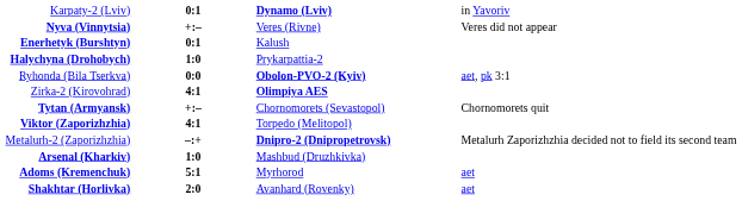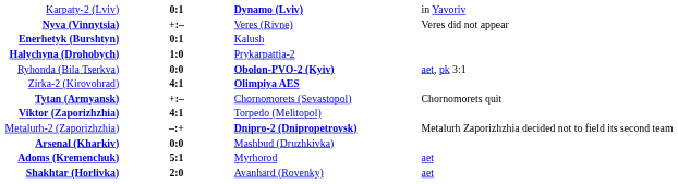Arsenal (Kharkiv) | column 2: 1:0 -> 0:0
